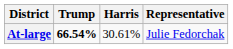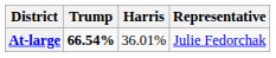At-large | Harris: 30.61% -> 36.01%
